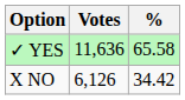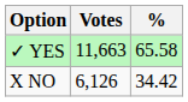✓ YES | Votes: 11,636 -> 11,663
